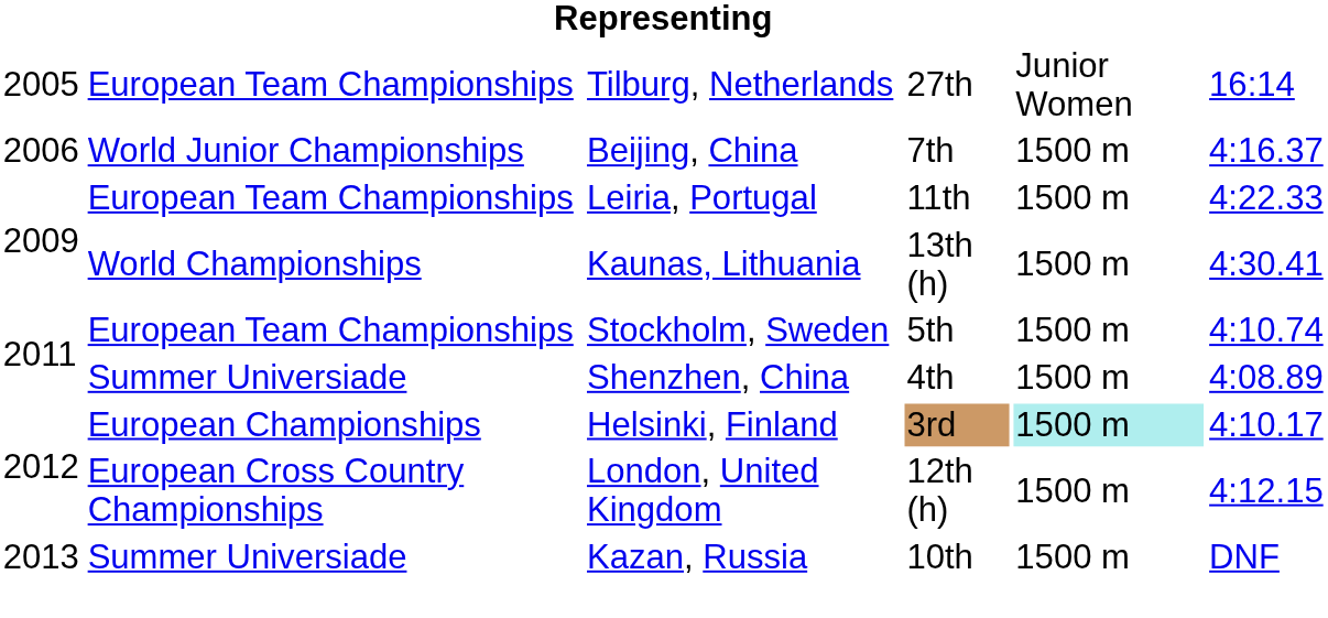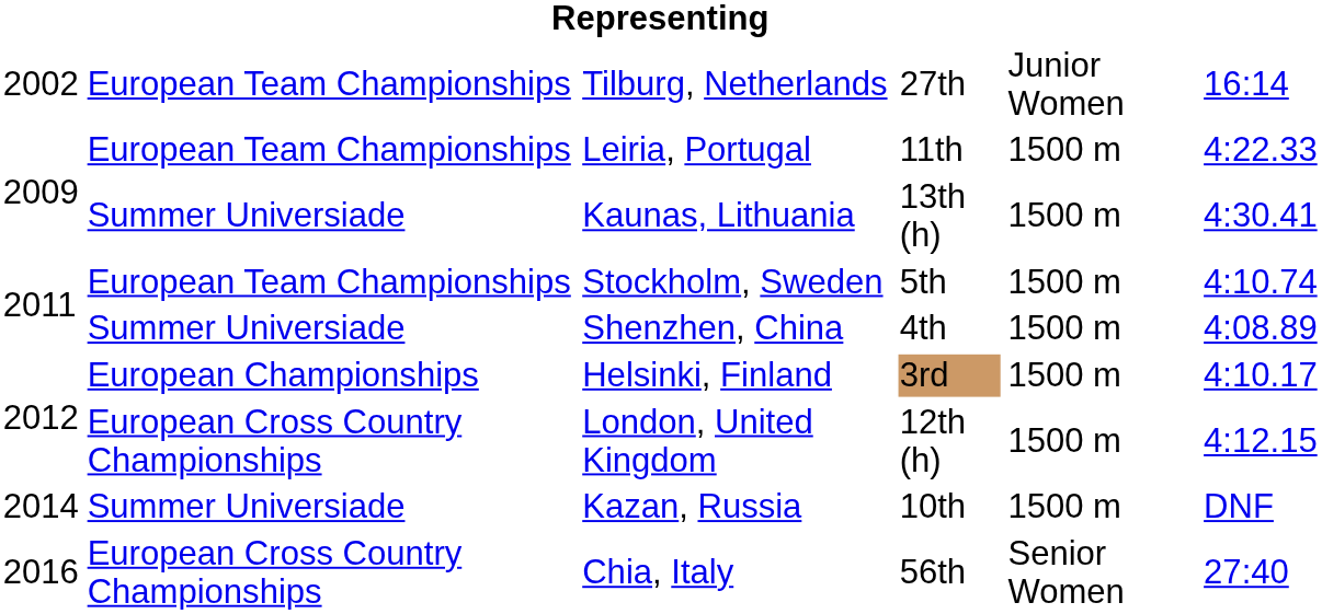Tilburg, Netherlands | column 1: 2005 -> 2002
- row: 2006 | World Junior Championships | Beijing, China | 7th | 1500 m | 4:16.37
Kaunas, Lithuania | column 2: World Championships -> Summer Universiade
Helsinki, Finland | column 5: paleturquoise background -> no background
Kazan, Russia | column 1: 2013 -> 2014
+ row: 2016 | European Cross Country Championships | Chia, Italy | 56th | Senior Women | 27:40
